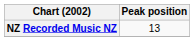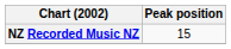NZ Recorded Music NZ | Peak position: 13 -> 15
